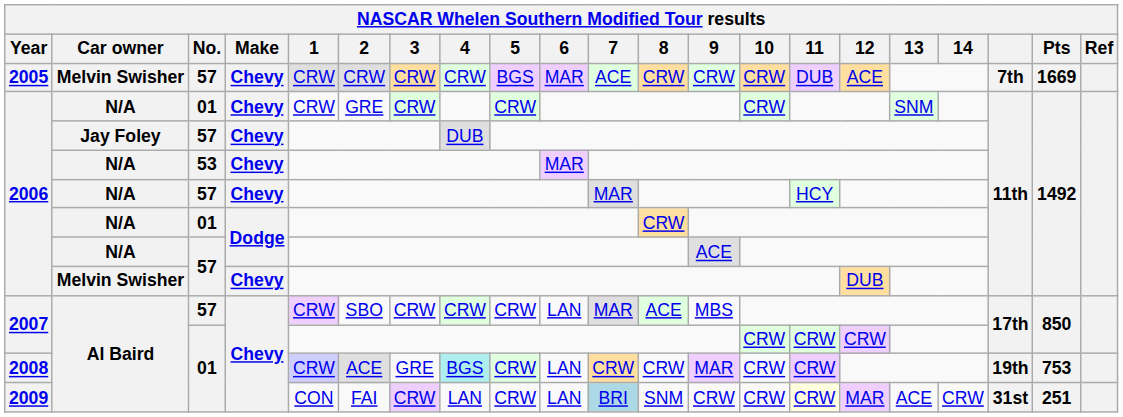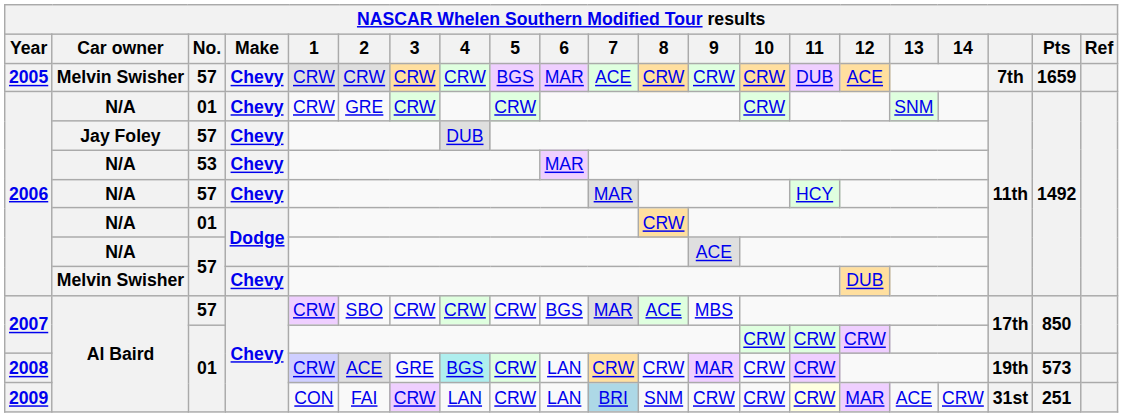2005 | Pts: 1669 -> 1659
2007 / 57 | 6: LAN -> BGS
2008 | Pts: 753 -> 573
